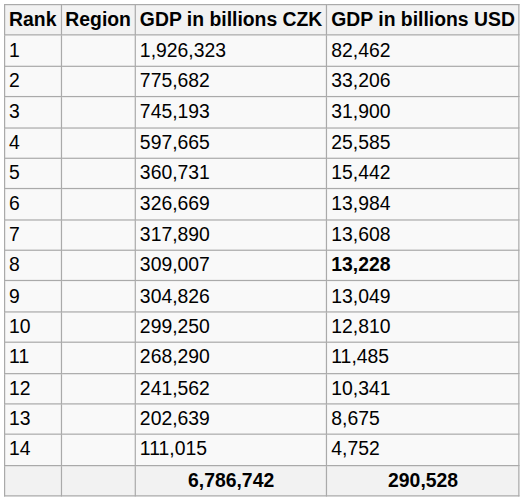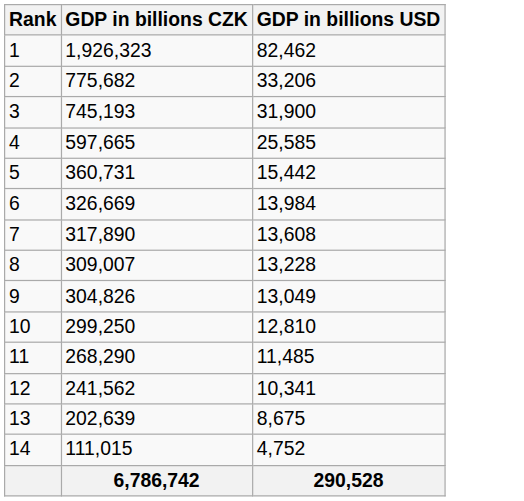- column: Region
8 | GDP in billions USD: bold -> normal
